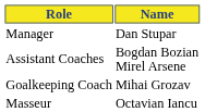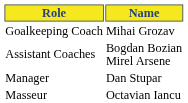rows swapped: Manager <-> Goalkeeping Coach
